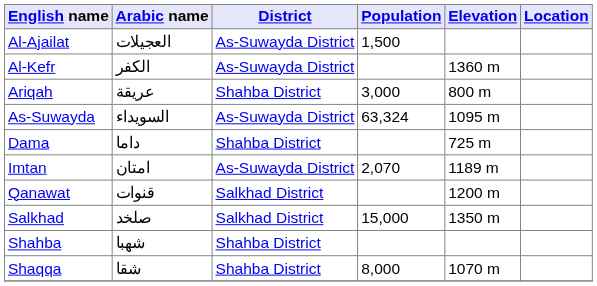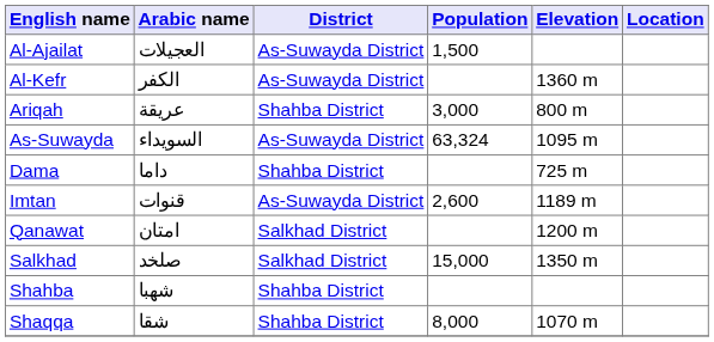Imtan | Arabic name: امتان -> قنوات
Imtan | Population: 2,070 -> 2,600
Qanawat | Arabic name: قنوات -> امتان
